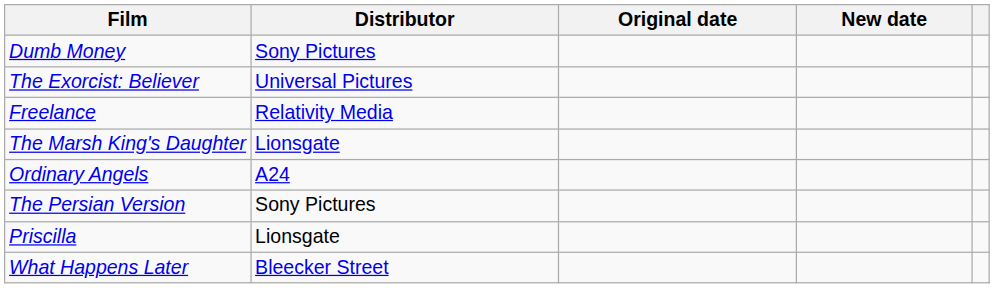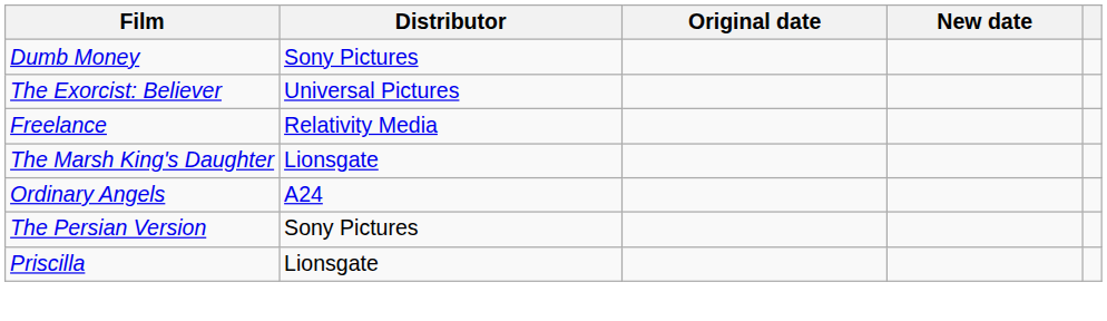- row: What Happens Later | Bleecker Street
